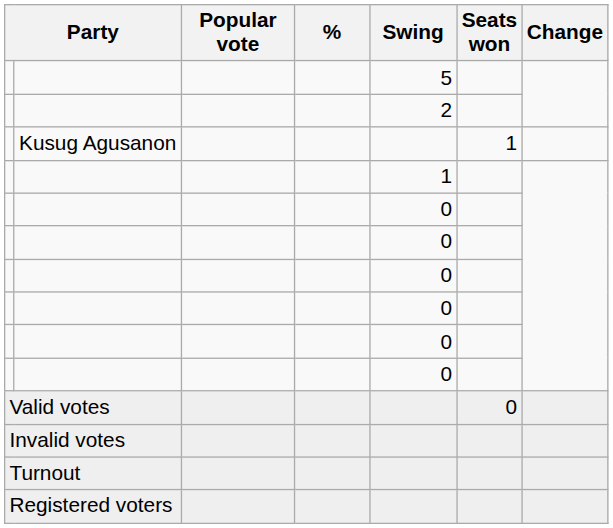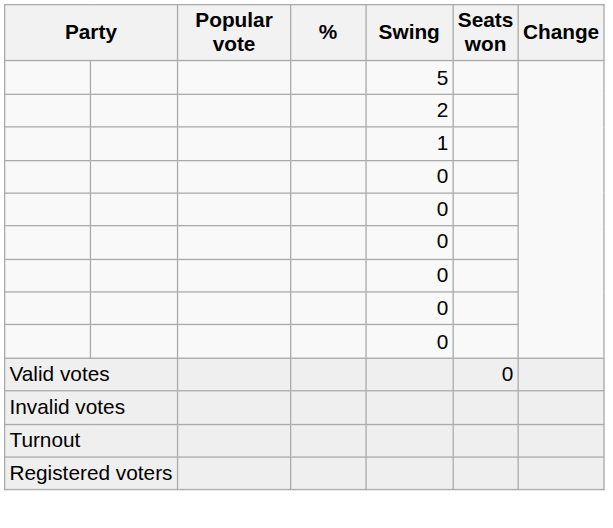- row: Kusug Agusanon | 1
